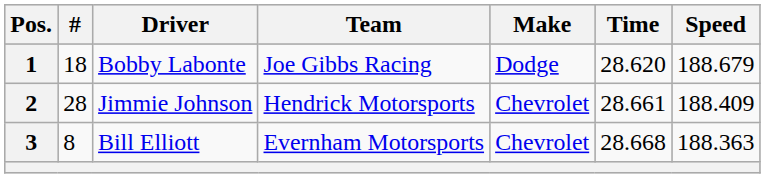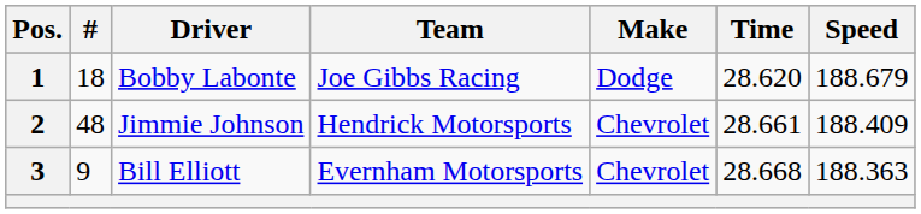2 | #: 28 -> 48
3 | #: 8 -> 9
